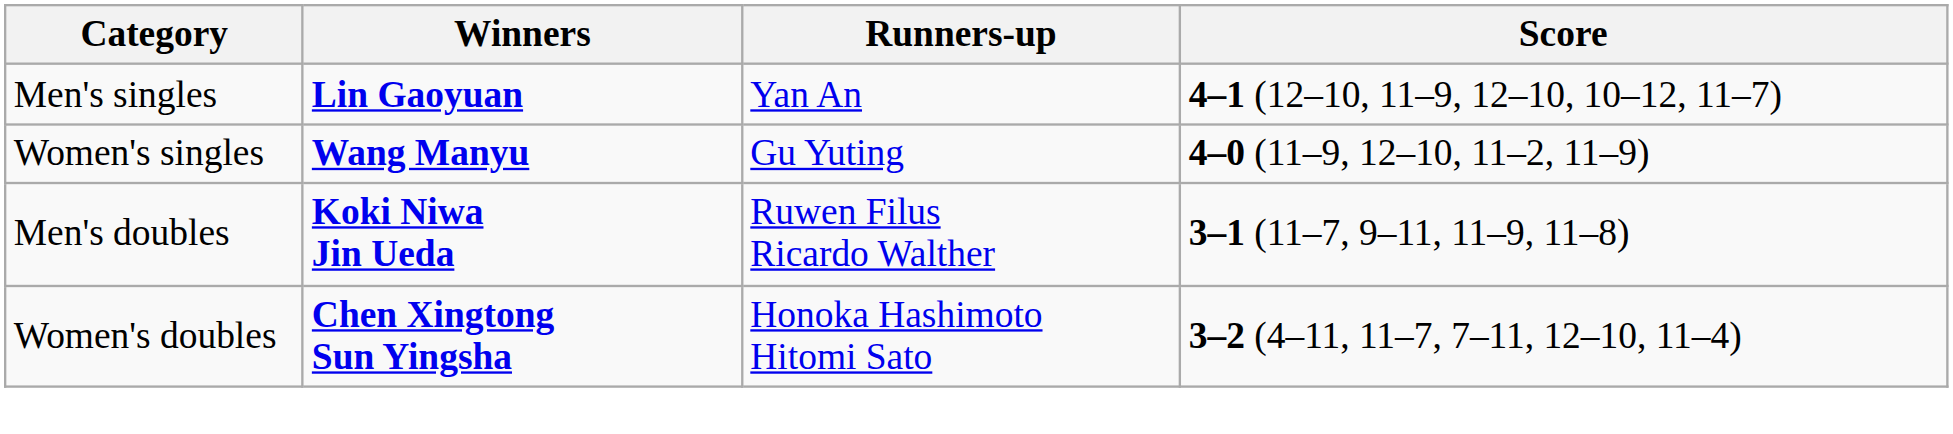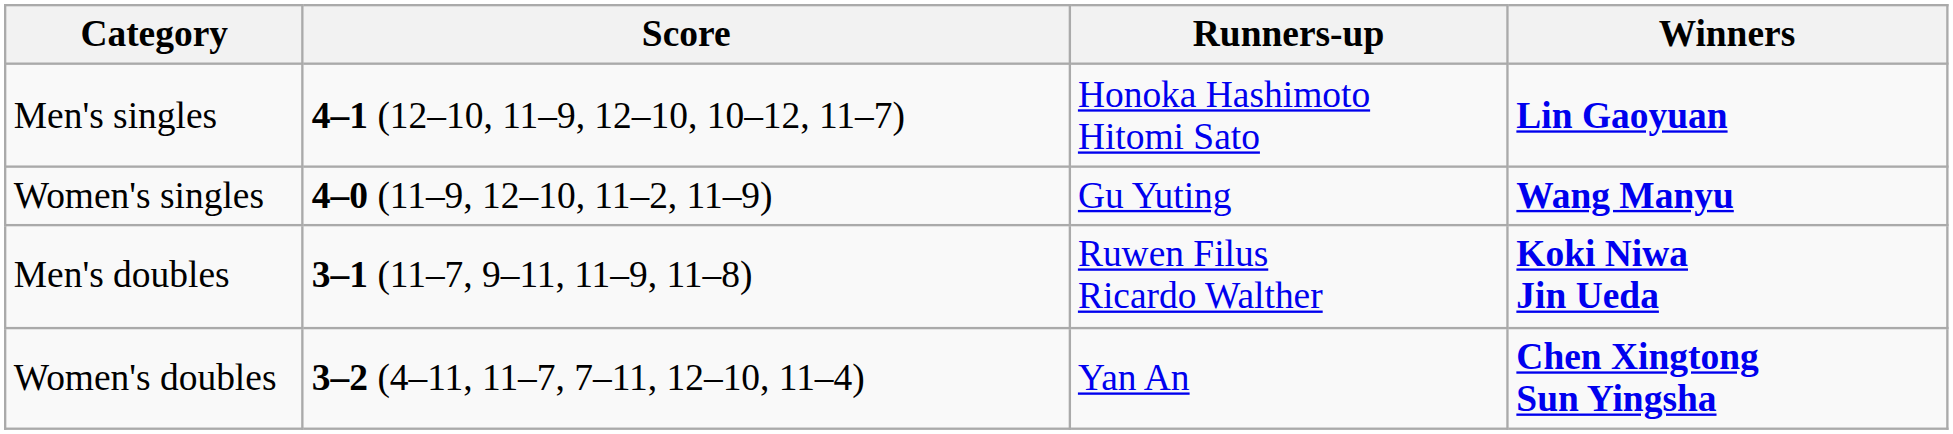columns swapped: Winners <-> Score
Men's singles | Runners-up: Yan An -> Honoka Hashimoto Hitomi Sato
Women's doubles | Runners-up: Honoka Hashimoto Hitomi Sato -> Yan An
